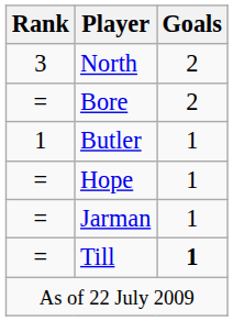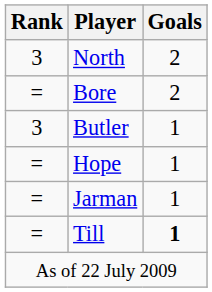Butler | Rank: 1 -> 3
